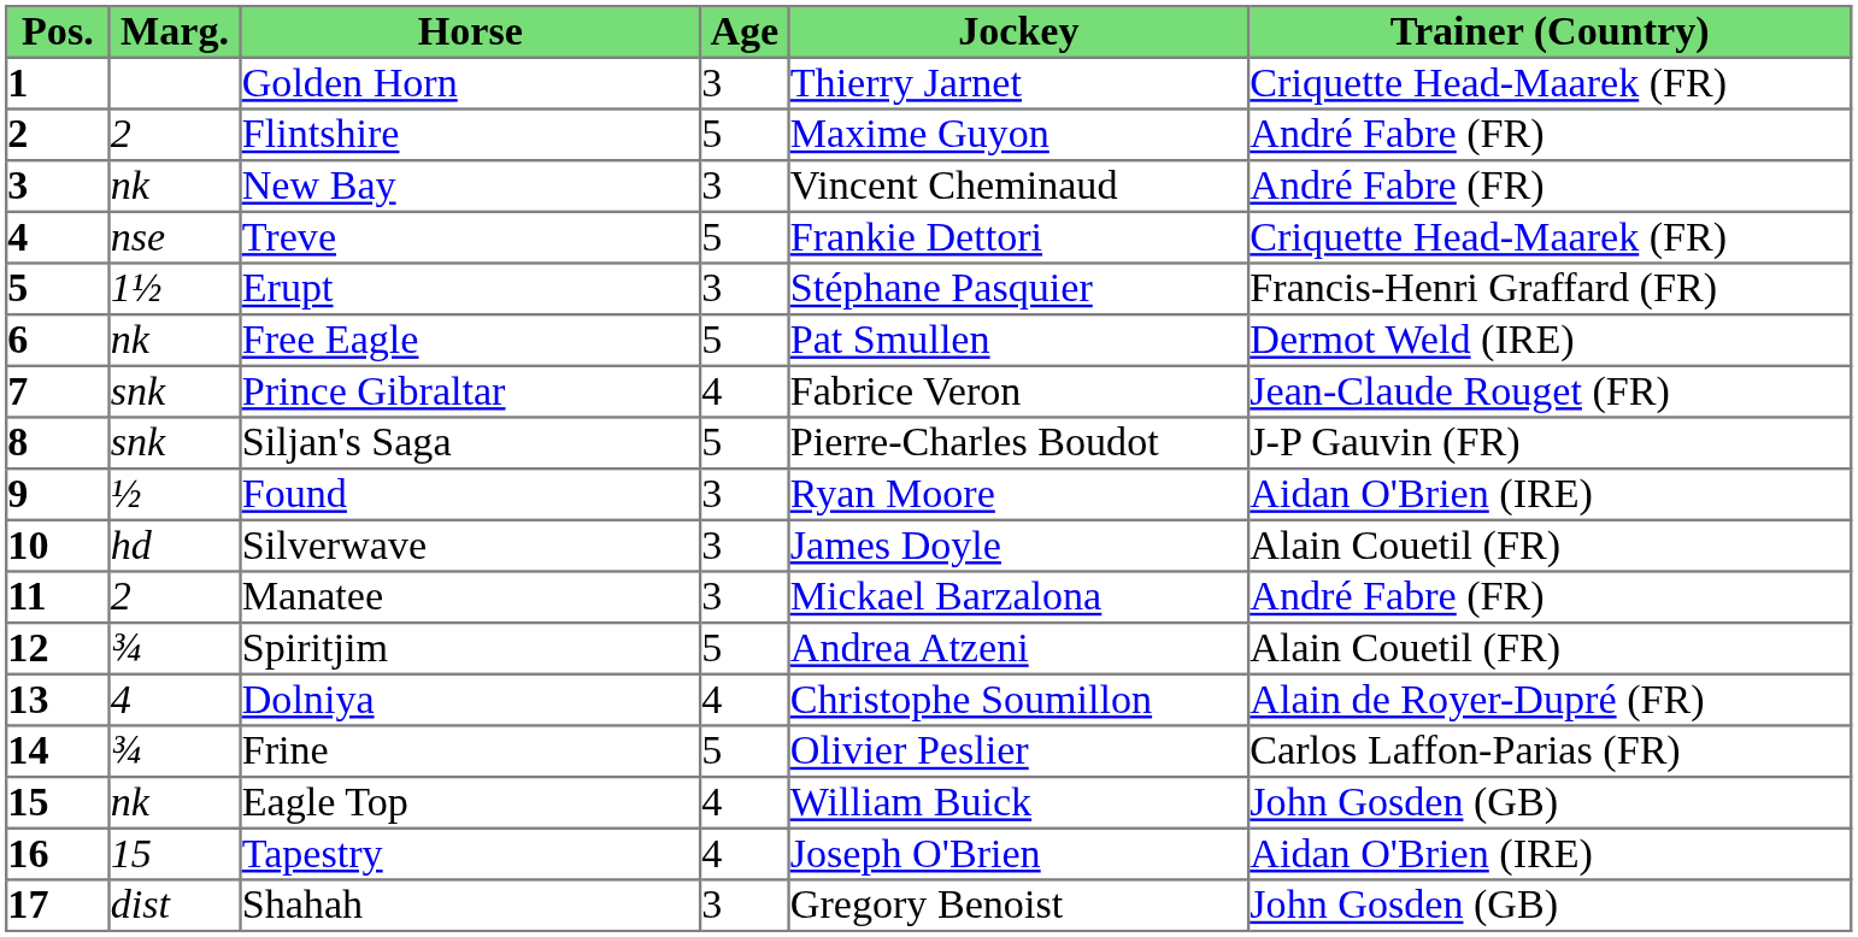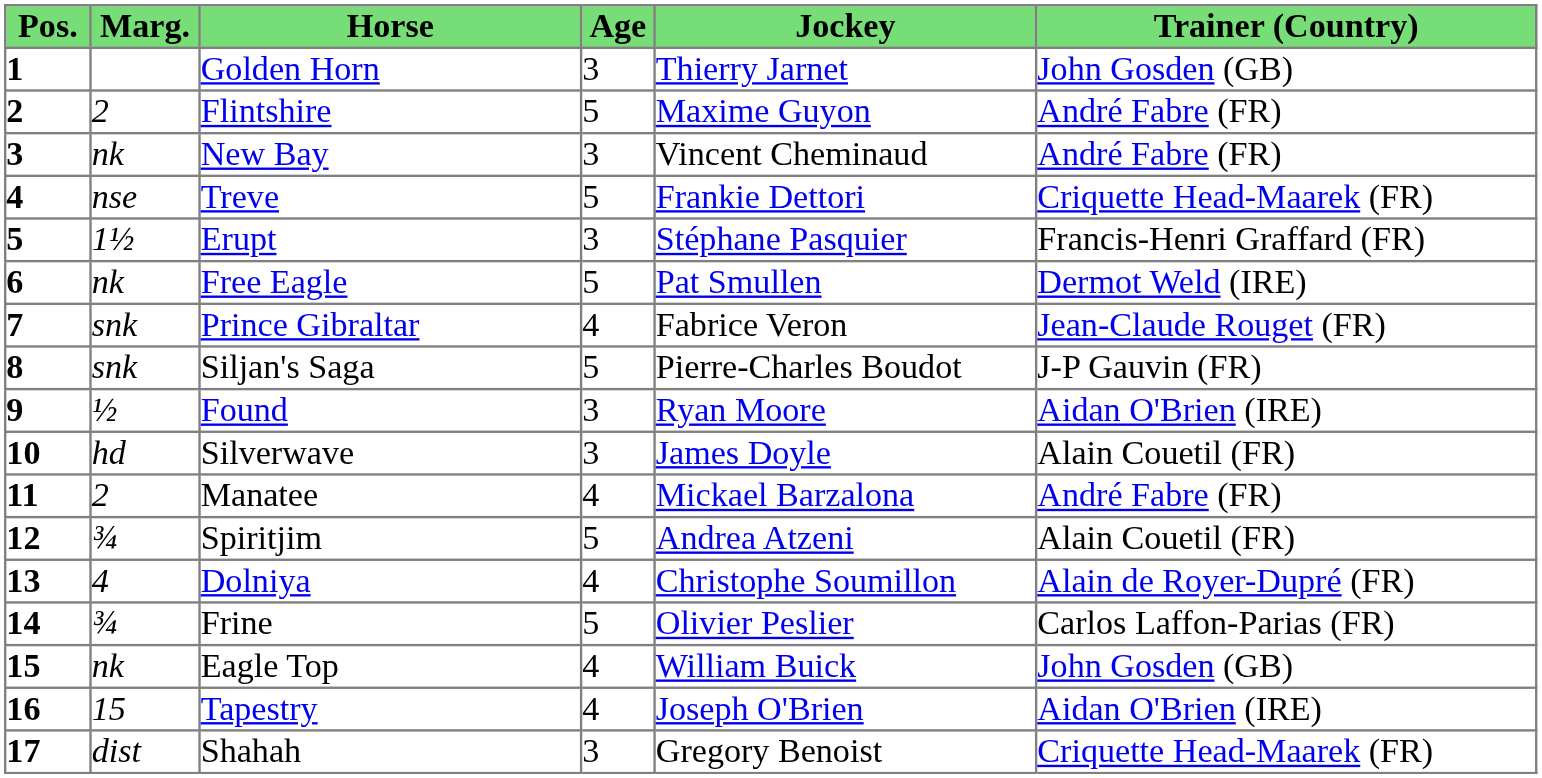Golden Horn | Trainer (Country): Criquette Head-Maarek (FR) -> John Gosden (GB)
Manatee | Age: 3 -> 4
Shahah | Trainer (Country): John Gosden (GB) -> Criquette Head-Maarek (FR)
